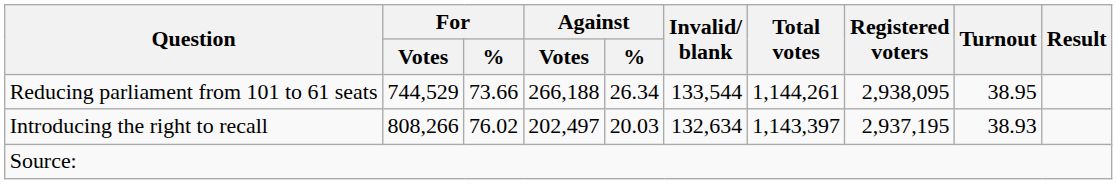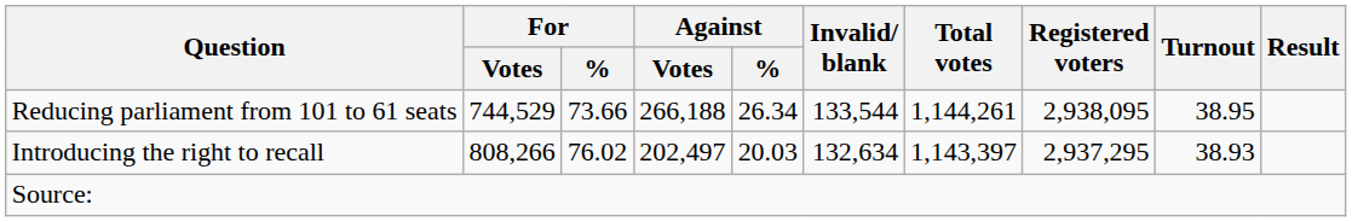Introducing the right to recall | Registered voters: 2,937,195 -> 2,937,295
